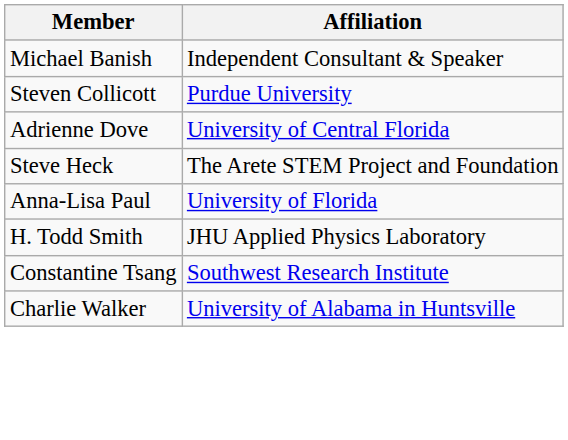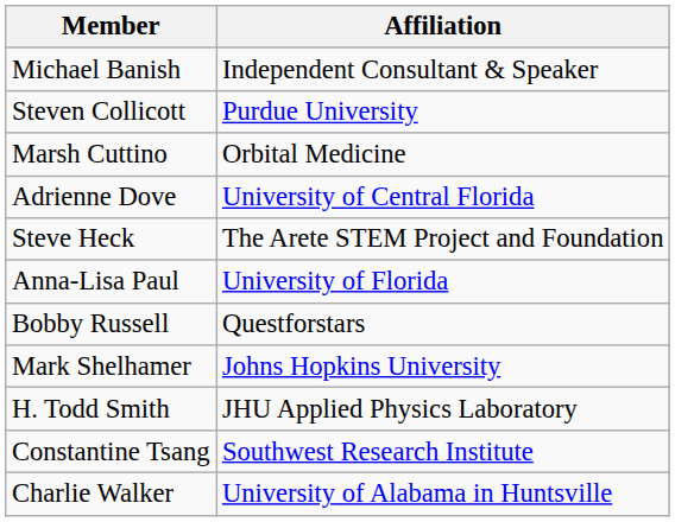+ row: Marsh Cuttino | Orbital Medicine
+ row: Bobby Russell | Questforstars
+ row: Mark Shelhamer | Johns Hopkins University
